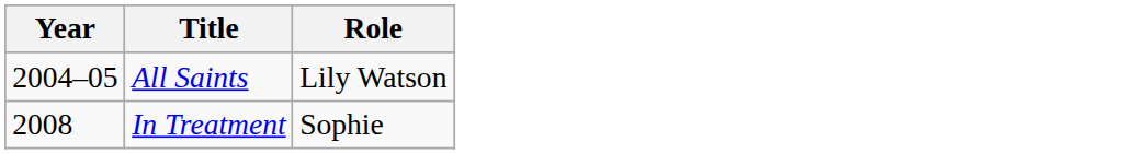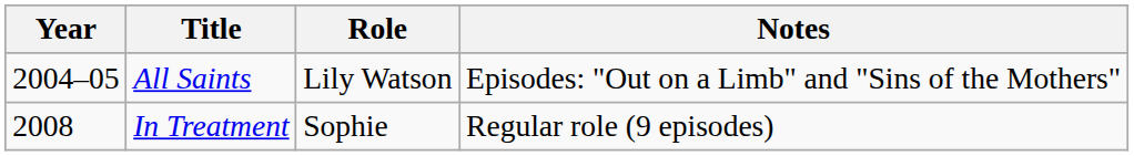+ column: Notes | Episodes: "Out on a Limb" and "Sins of the Mothers" | Regular role (9 episodes)
